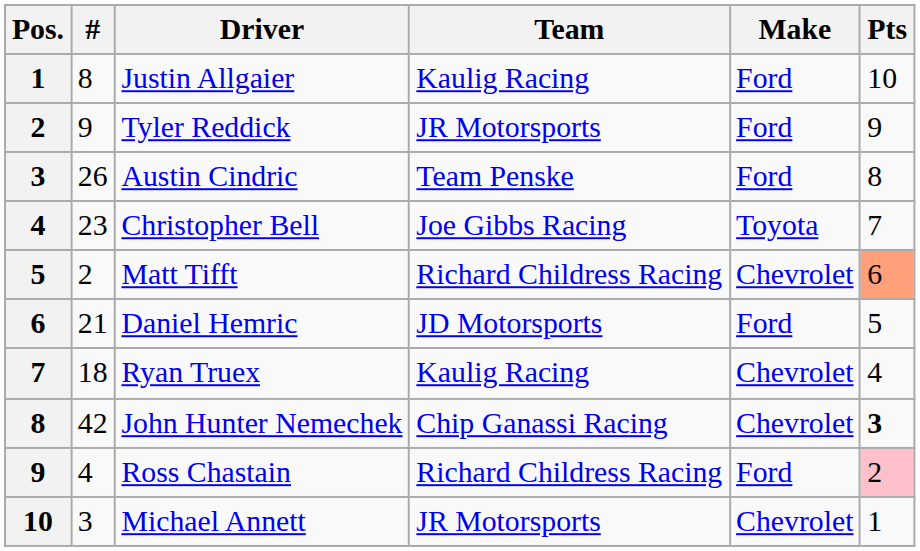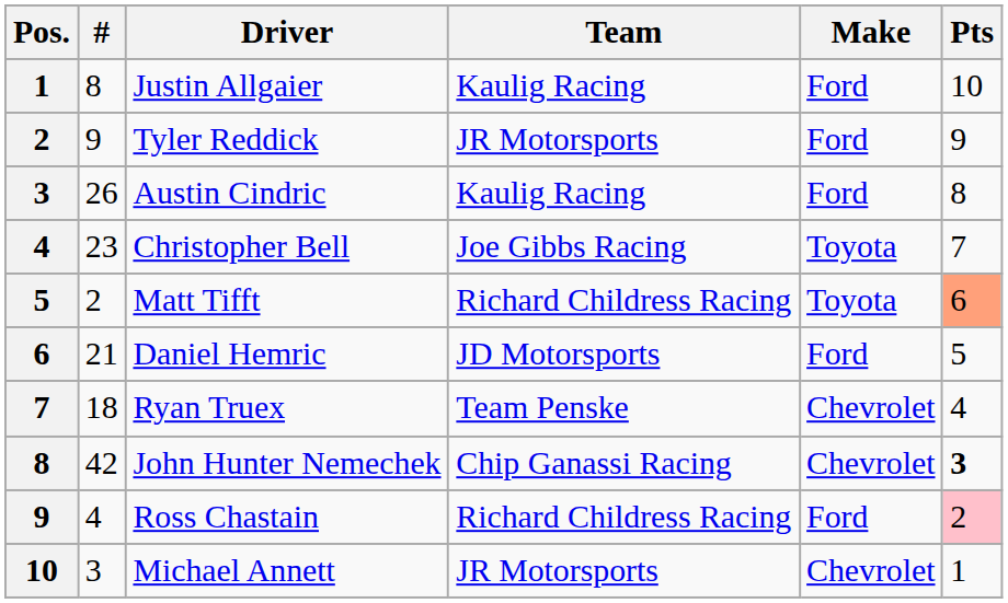Austin Cindric | Team: Team Penske -> Kaulig Racing
Matt Tifft | Make: Chevrolet -> Toyota
Ryan Truex | Team: Kaulig Racing -> Team Penske
